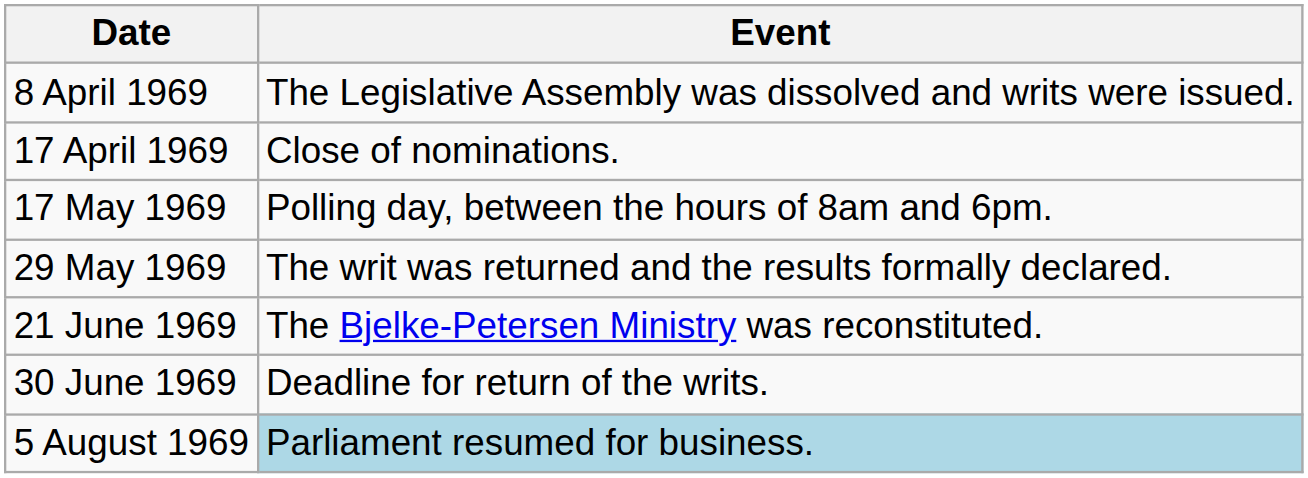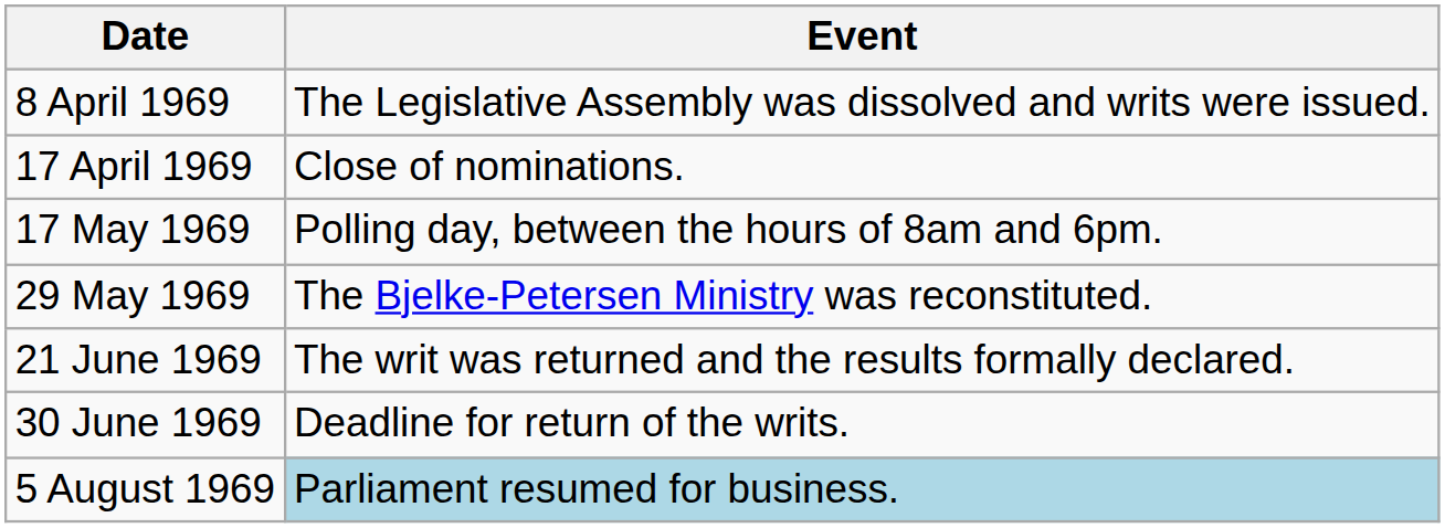29 May 1969 | Event: The writ was returned and the results formally declared. -> The Bjelke-Petersen Ministry was reconstituted.
21 June 1969 | Event: The Bjelke-Petersen Ministry was reconstituted. -> The writ was returned and the results formally declared.
